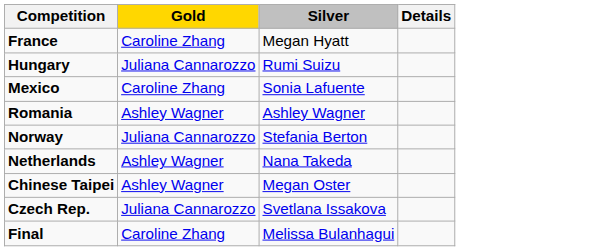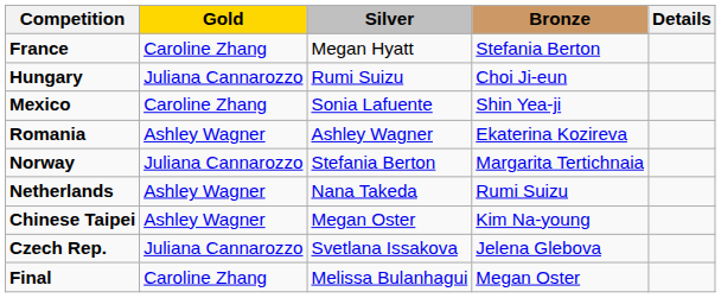+ column: Bronze | Stefania Berton | Choi Ji-eun | Shin Yea-ji | Ekaterina Kozireva | Margarita Tertichnaia | Rumi Suizu | Kim Na-young | Jelena Glebova | Megan Oster
